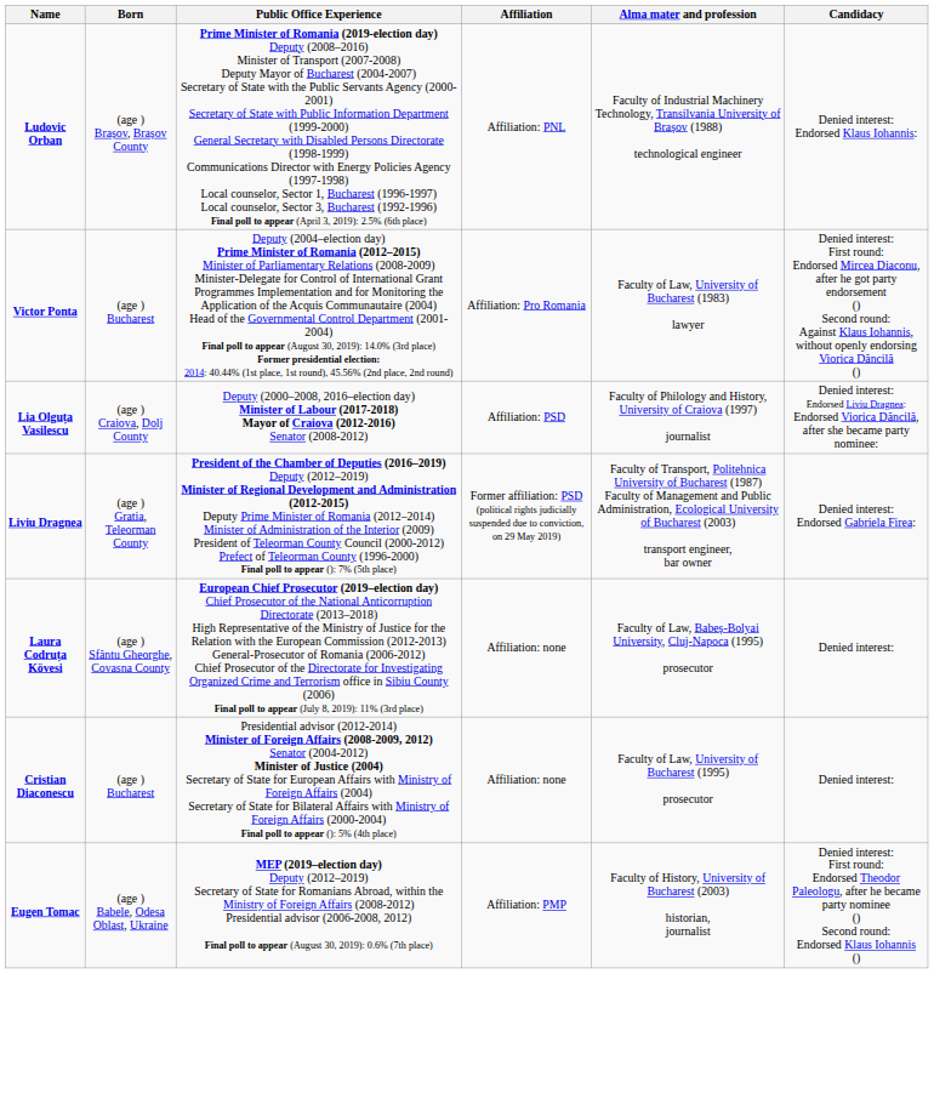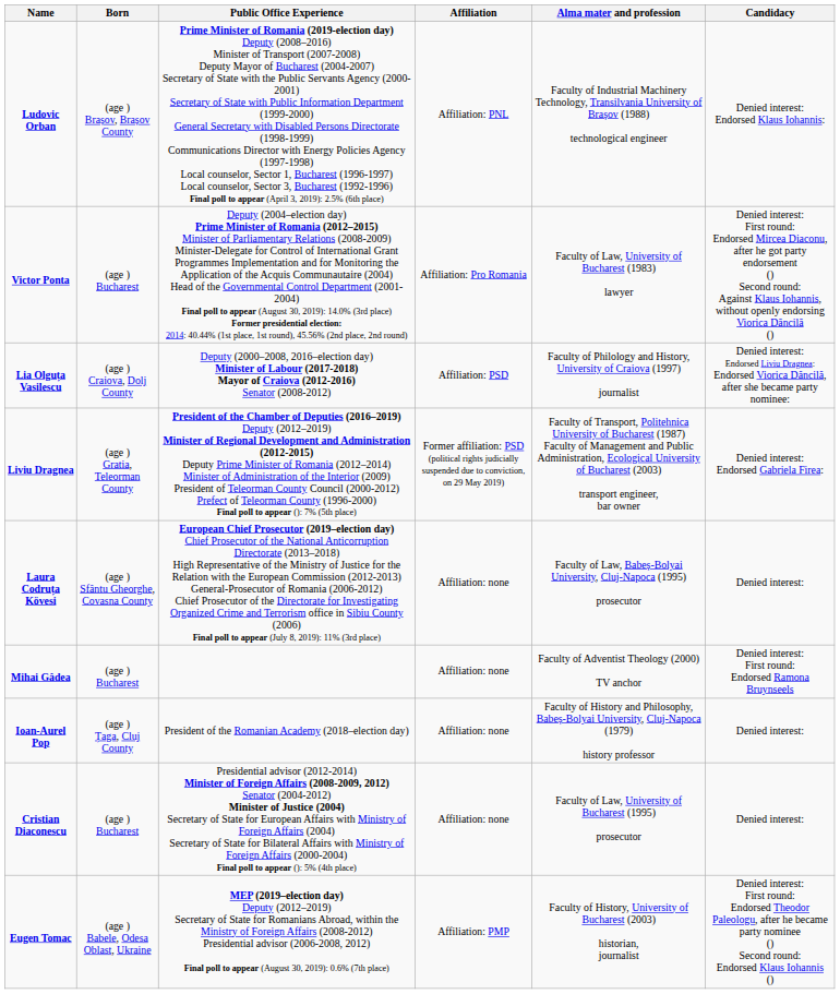+ row: Mihai Gâdea | (age ) Bucharest | Affiliation: none | Faculty of Adventist Theology (2000) TV anchor | Denied interest: First round: Endorsed Ramona Bruynseels
+ row: Ioan-Aurel Pop | (age ) Țaga, Cluj County | President of the Romanian Academy (2018–election day) | Affiliation: none | Faculty of History and Philosophy, Babeș-Bolyai University, Cluj-Napoca (1979) history professor | Denied interest:
